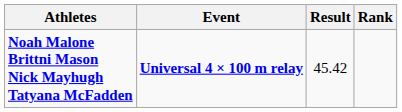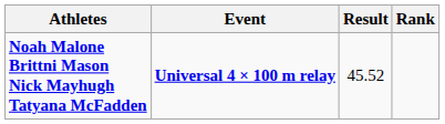Noah Malone Brittni Mason Nick Mayhugh Tatyana McFadden | Result: 45.42 -> 45.52
